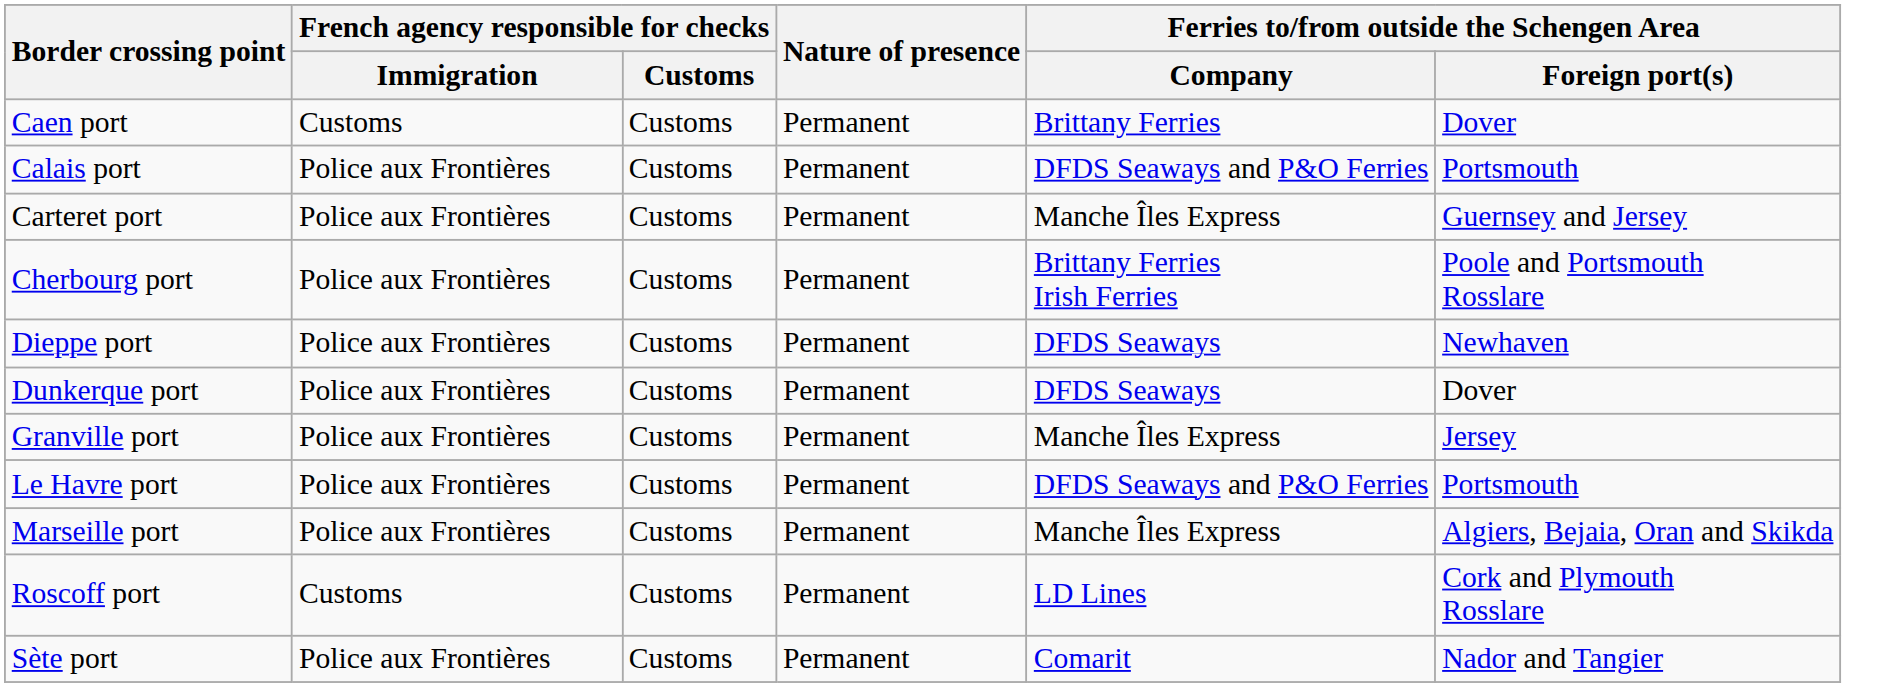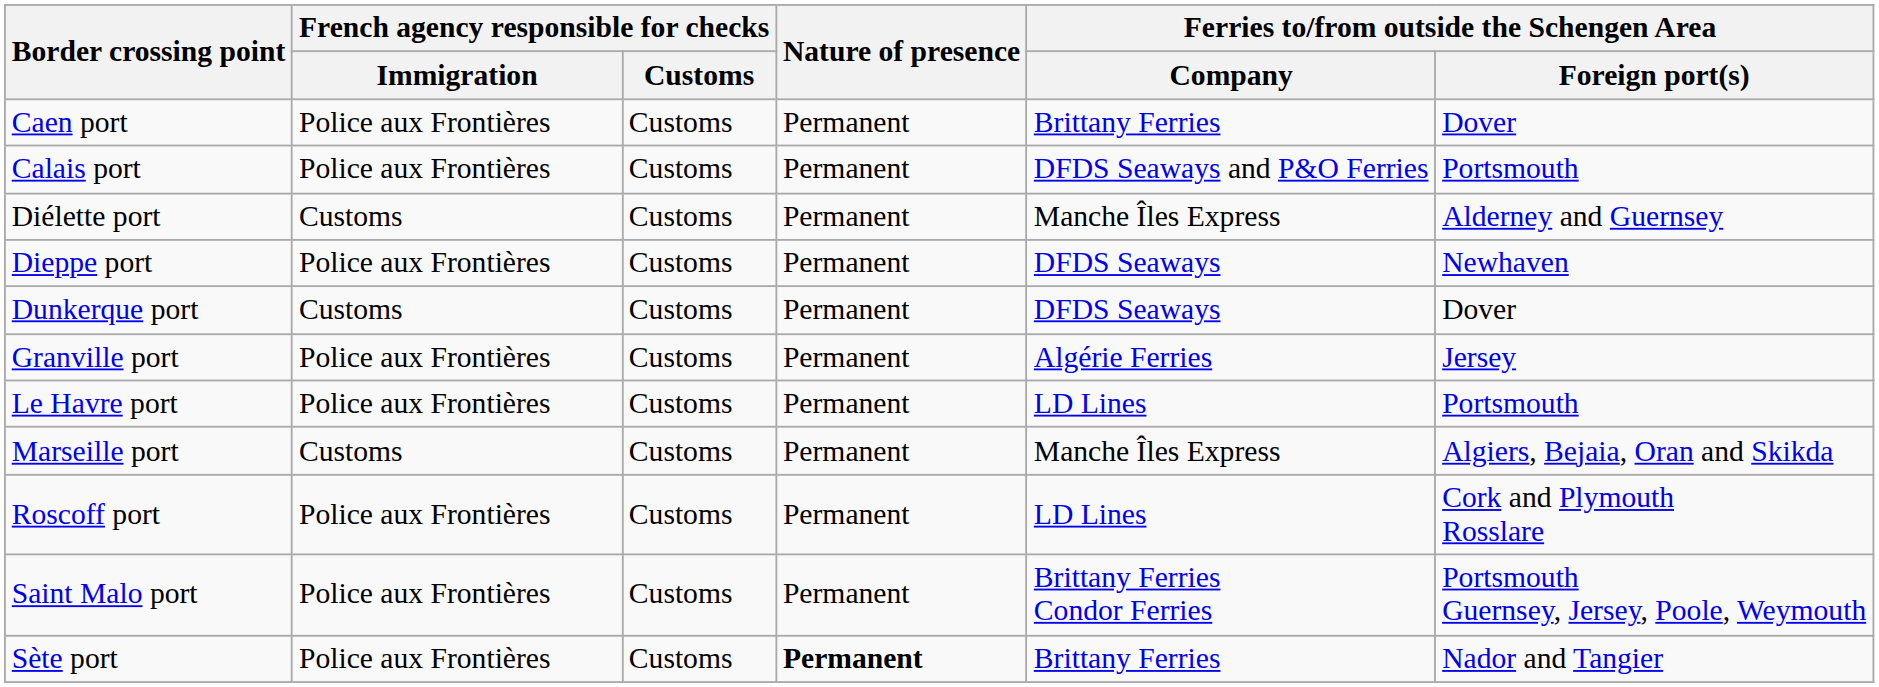Caen port | French agency responsible for checks / Immigration: Customs -> Police aux Frontières
- row: Carteret port | Police aux Frontières | Customs | Permanent | Manche Îles Express | Guernsey and Jersey
- row: Cherbourg port | Police aux Frontières | Customs | Permanent | Brittany Ferries Irish Ferries | Poole and Portsmouth Rosslare
+ row: Diélette port | Customs | Customs | Permanent | Manche Îles Express | Alderney and Guernsey
Dunkerque port | French agency responsible for checks / Immigration: Police aux Frontières -> Customs
Granville port | Ferries to/from outside the Schengen Area / Company: Manche Îles Express -> Algérie Ferries
Le Havre port | Ferries to/from outside the Schengen Area / Company: DFDS Seaways and P&O Ferries -> LD Lines
Marseille port | French agency responsible for checks / Immigration: Police aux Frontières -> Customs
Roscoff port | French agency responsible for checks / Immigration: Customs -> Police aux Frontières
+ row: Saint Malo port | Police aux Frontières | Customs | Permanent | Brittany Ferries Condor Ferries | Portsmouth Guernsey, Jersey, Poole, Weymouth
Sète port | Nature of presence: normal -> bold
Sète port | Ferries to/from outside the Schengen Area / Company: Comarit -> Brittany Ferries
